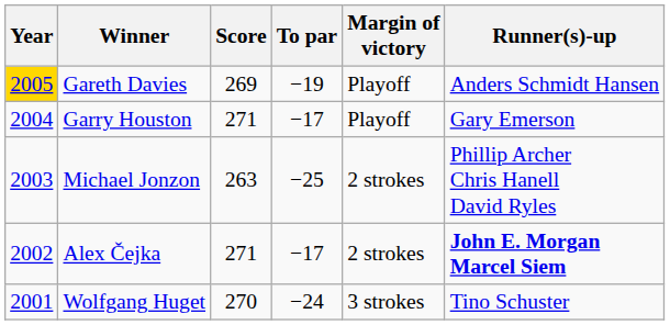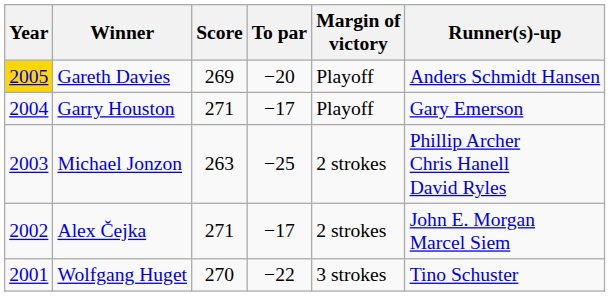Gareth Davies | To par: −19 -> −20
Alex Čejka | Runner(s)-up: bold -> normal
Wolfgang Huget | To par: −24 -> −22
